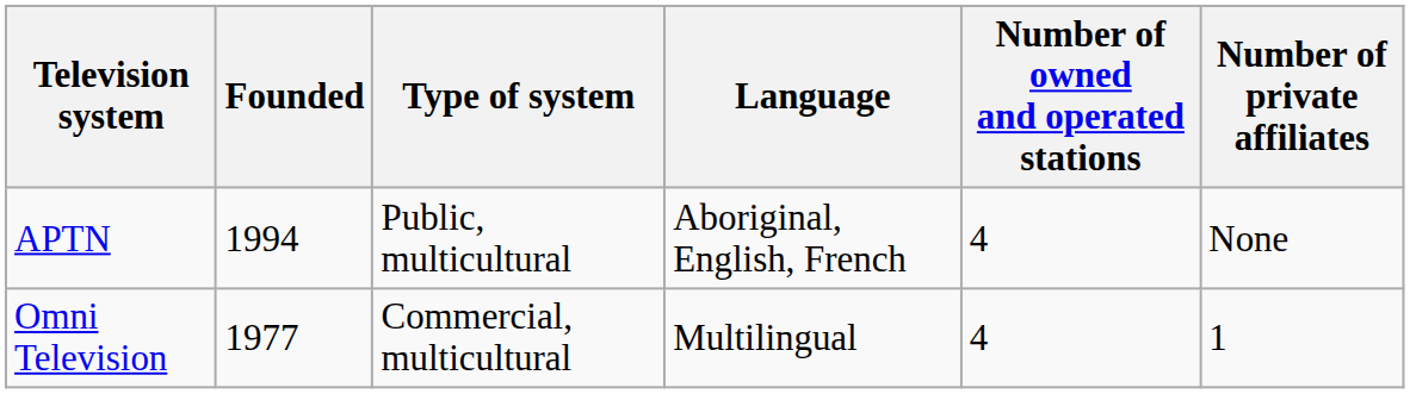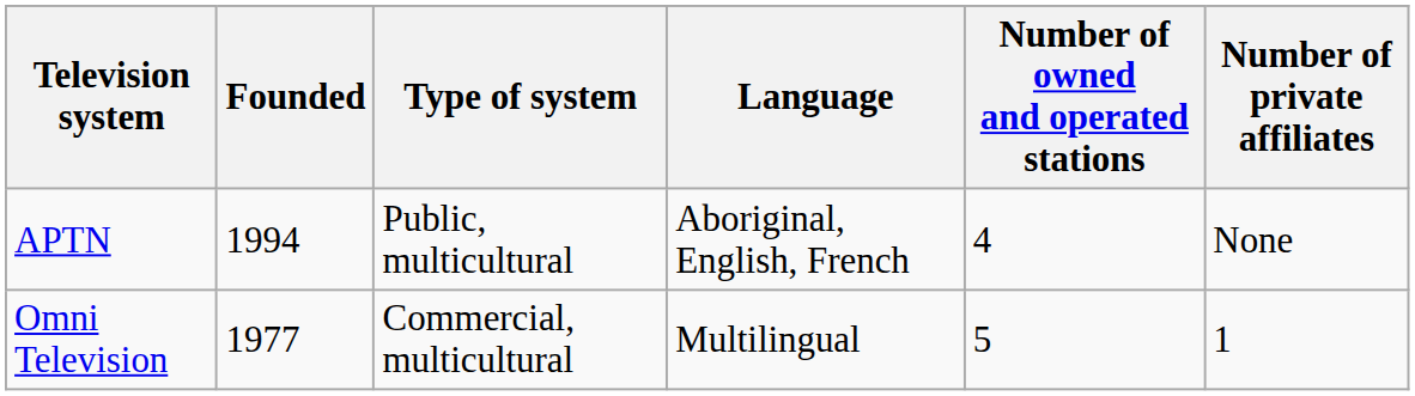Omni Television | Number of owned and operated stations: 4 -> 5
